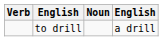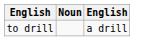- column: Verb
